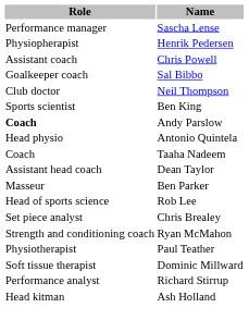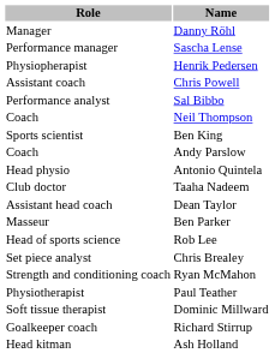+ row: Manager | Danny Röhl
Sal Bibbo | Role: Goalkeeper coach -> Performance analyst
Neil Thompson | Role: Club doctor -> Coach
Andy Parslow | Role: bold -> normal
Taaha Nadeem | Role: Coach -> Club doctor
Richard Stirrup | Role: Performance analyst -> Goalkeeper coach
